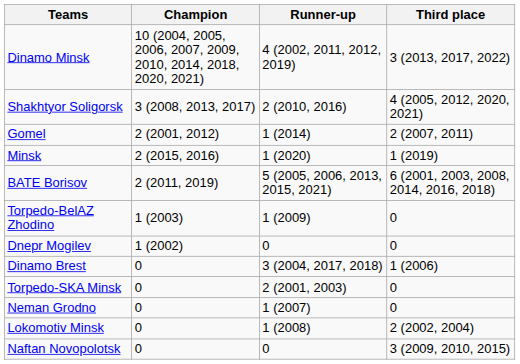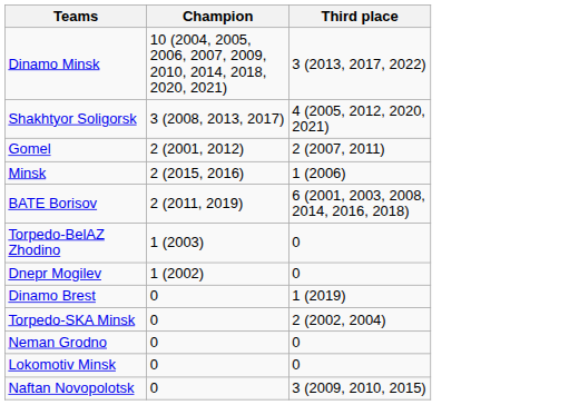- column: Runner-up | 4 (2002, 2011, 2012, 2019) | 2 (2010, 2016) | 1 (2014) | 1 (2020) | 5 (2005, 2006, 2013, 2015, 2021) | 1 (2009) | 0 | 3 (2004, 2017, 2018) | 2 (2001, 2003) | 1 (2007) | 1 (2008) | 0
Minsk | Third place: 1 (2019) -> 1 (2006)
Dinamo Brest | Third place: 1 (2006) -> 1 (2019)
Torpedo-SKA Minsk | Third place: 0 -> 2 (2002, 2004)
Lokomotiv Minsk | Third place: 2 (2002, 2004) -> 0
